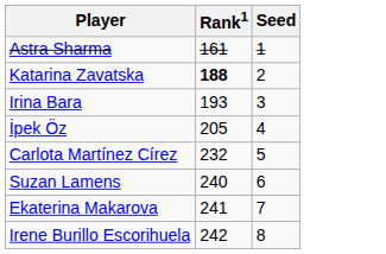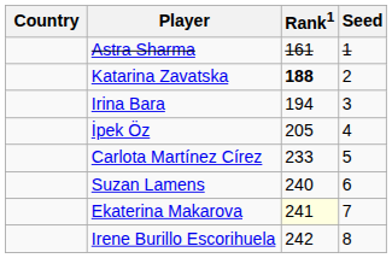+ column: Country
Irina Bara | Rank1: 193 -> 194
Carlota Martínez Círez | Rank1: 232 -> 233
Ekaterina Makarova | Rank1: no background -> lightyellow background
